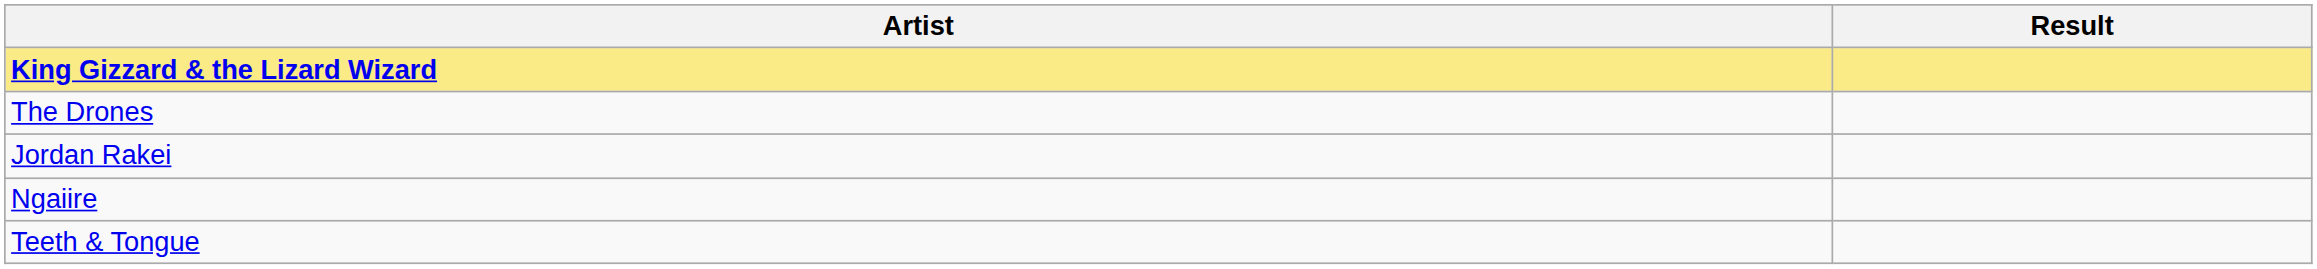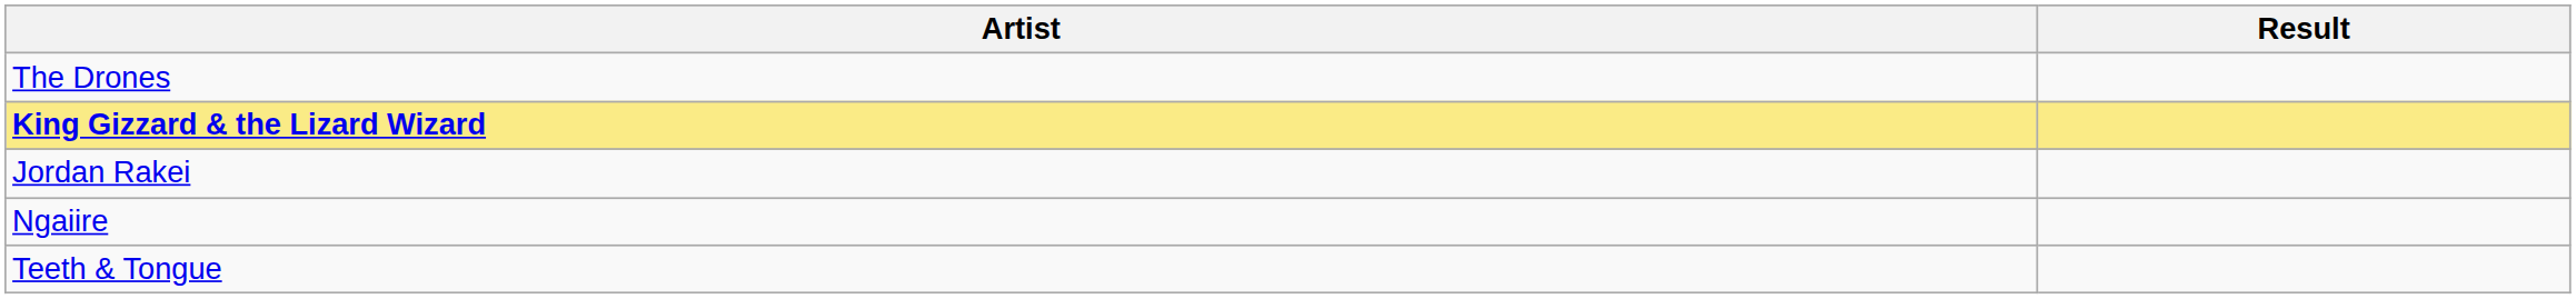rows swapped: King Gizzard & the Lizard Wizard <-> The Drones
